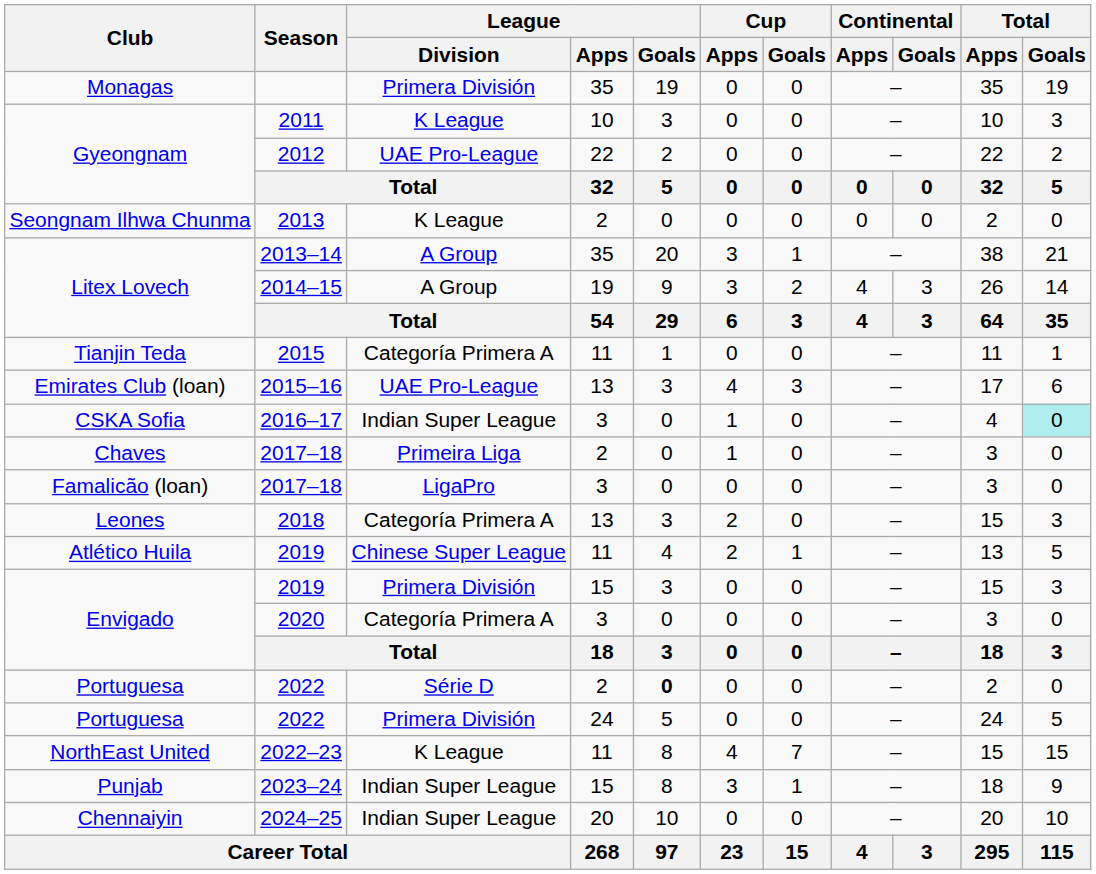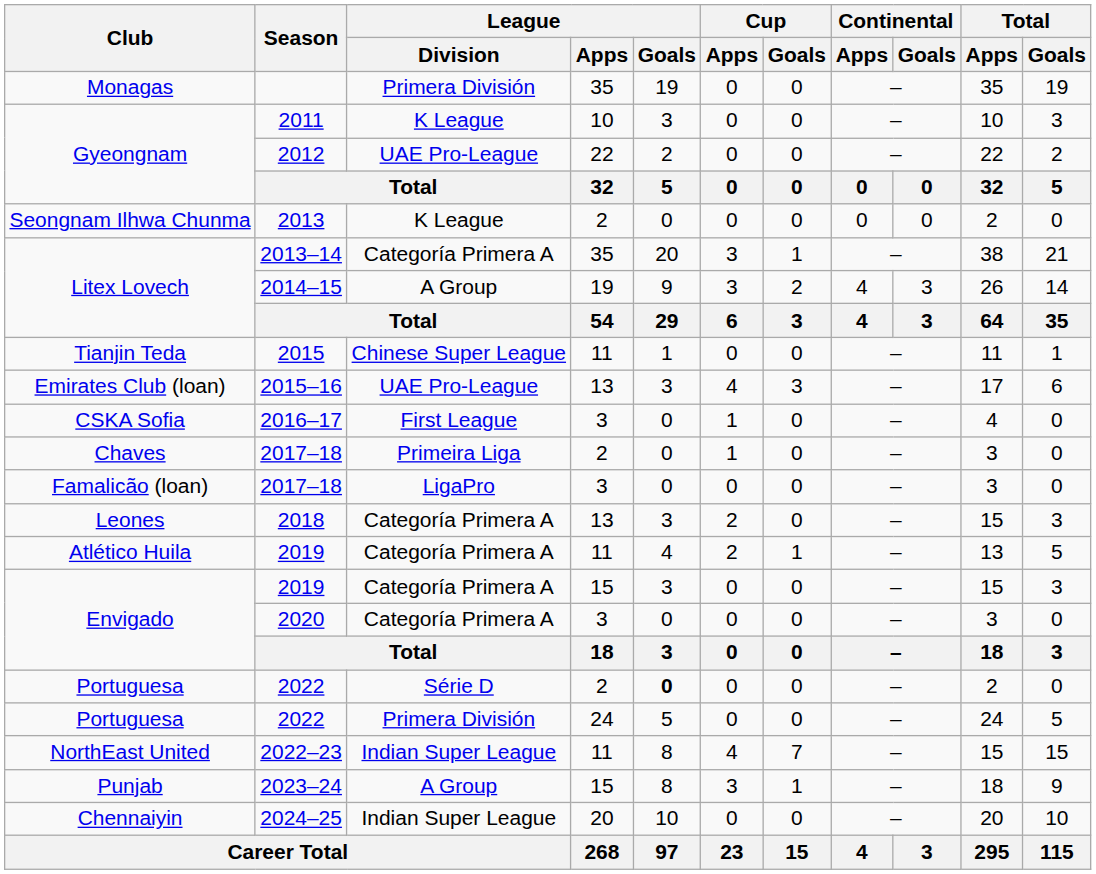2013–14 | League / Division: A Group -> Categoría Primera A
2015 | League / Division: Categoría Primera A -> Chinese Super League
2016–17 | League / Division: Indian Super League -> First League
2016–17 | Total / Goals: paleturquoise background -> no background
2019 / 11 | League / Division: Chinese Super League -> Categoría Primera A
2019 / 15 | League / Division: Primera División -> Categoría Primera A
2022–23 | League / Division: K League -> Indian Super League
2023–24 | League / Division: Indian Super League -> A Group
